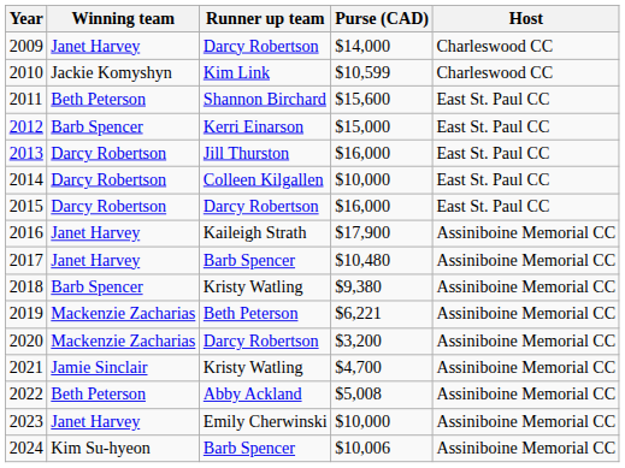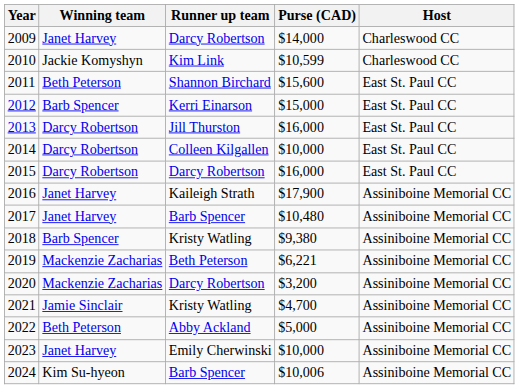2022 | Purse (CAD): $5,008 -> $5,000
